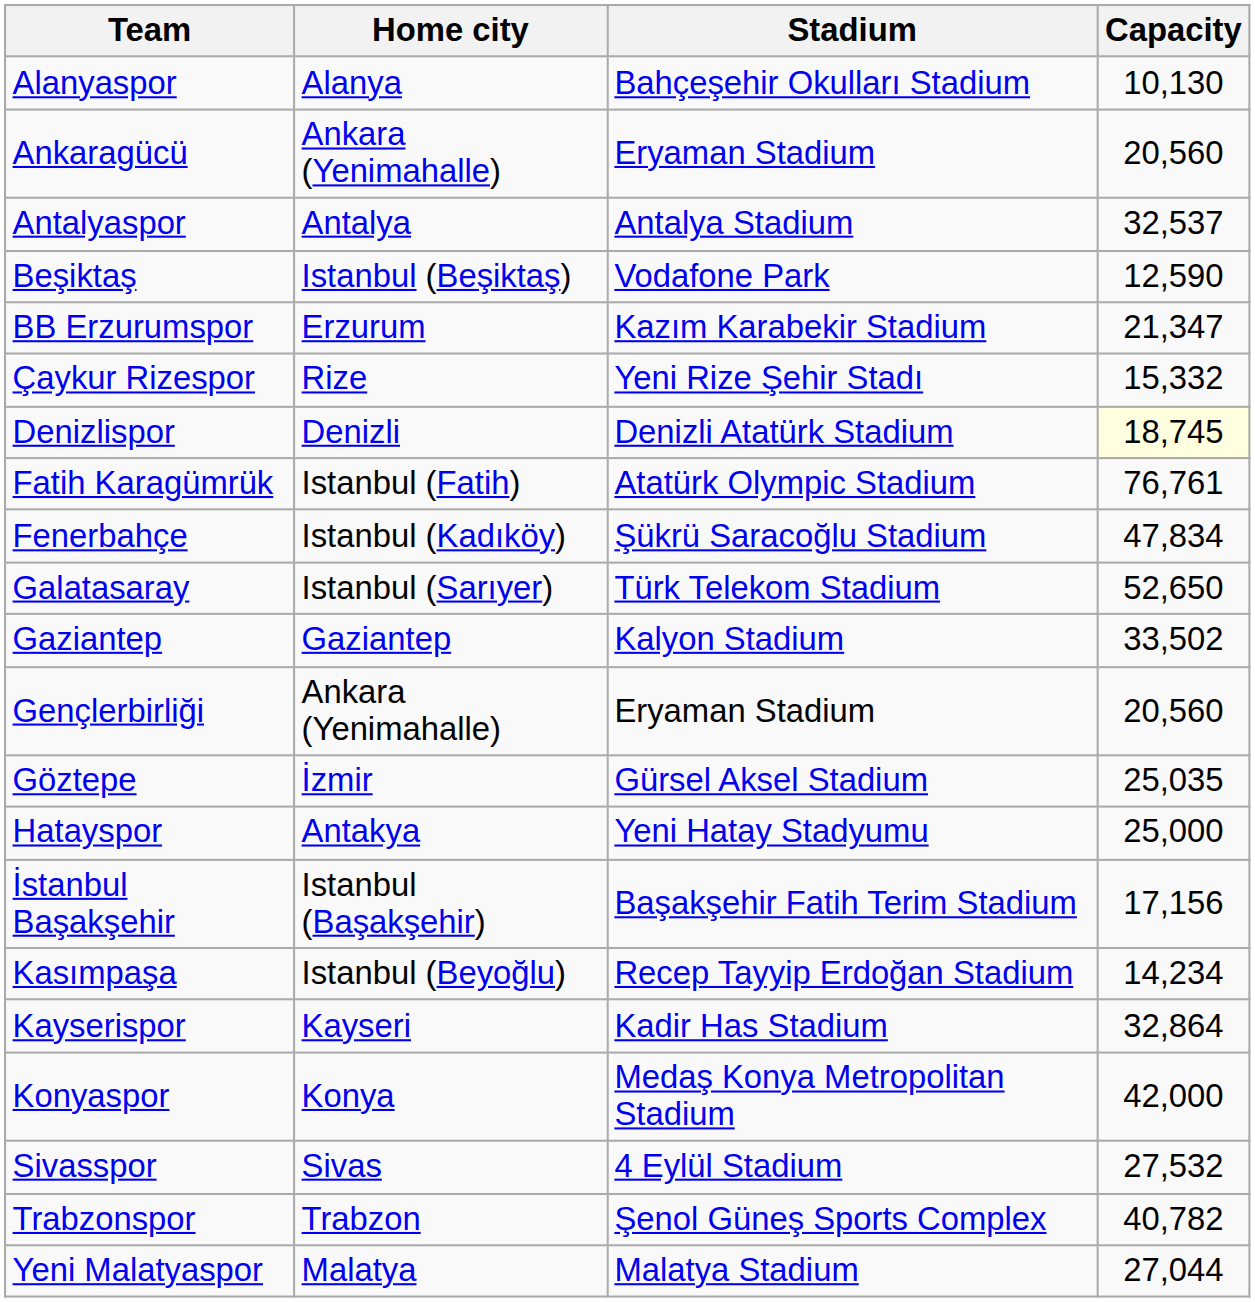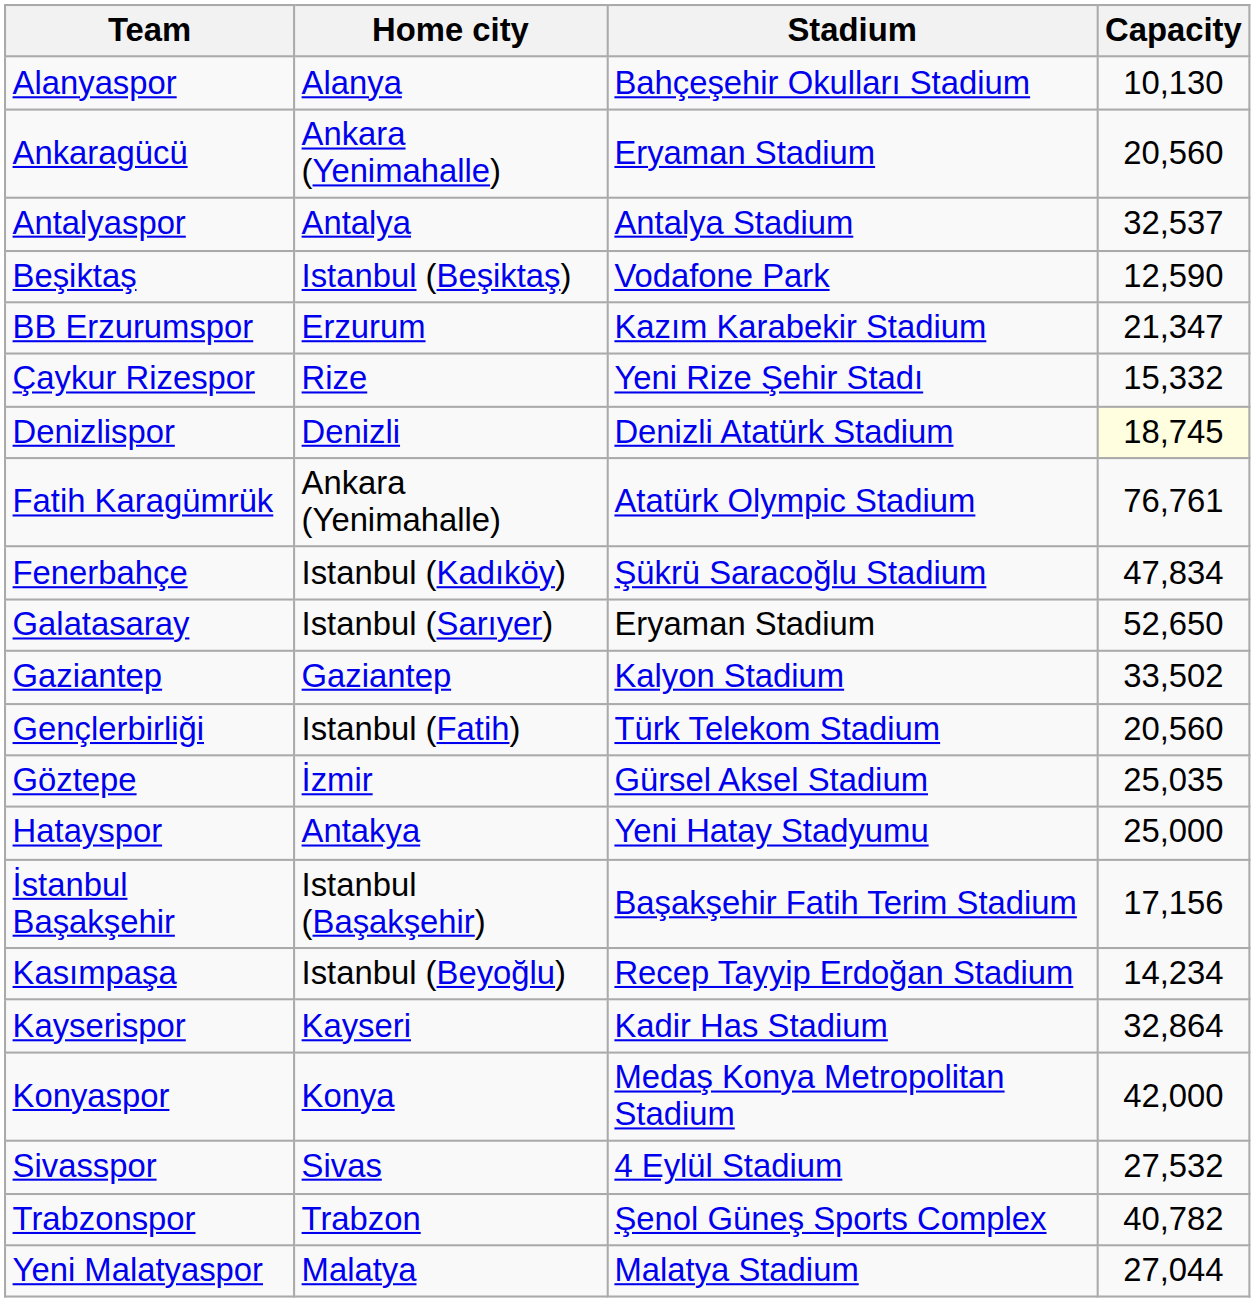Fatih Karagümrük | Home city: Istanbul (Fatih) -> Ankara (Yenimahalle)
Galatasaray | Stadium: Türk Telekom Stadium -> Eryaman Stadium
Gençlerbirliği | Home city: Ankara (Yenimahalle) -> Istanbul (Fatih)
Gençlerbirliği | Stadium: Eryaman Stadium -> Türk Telekom Stadium
